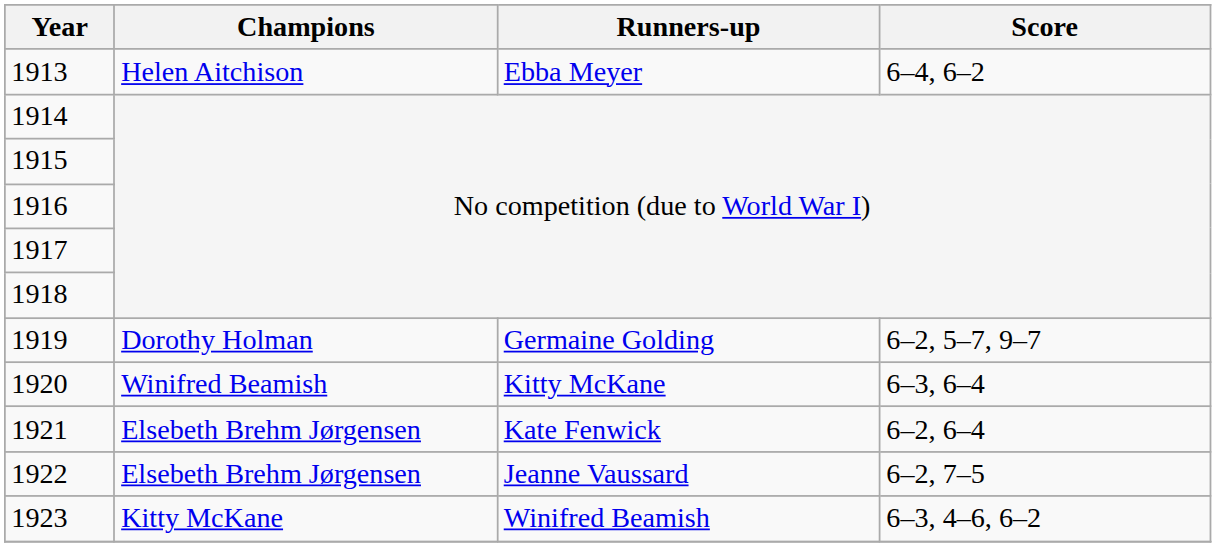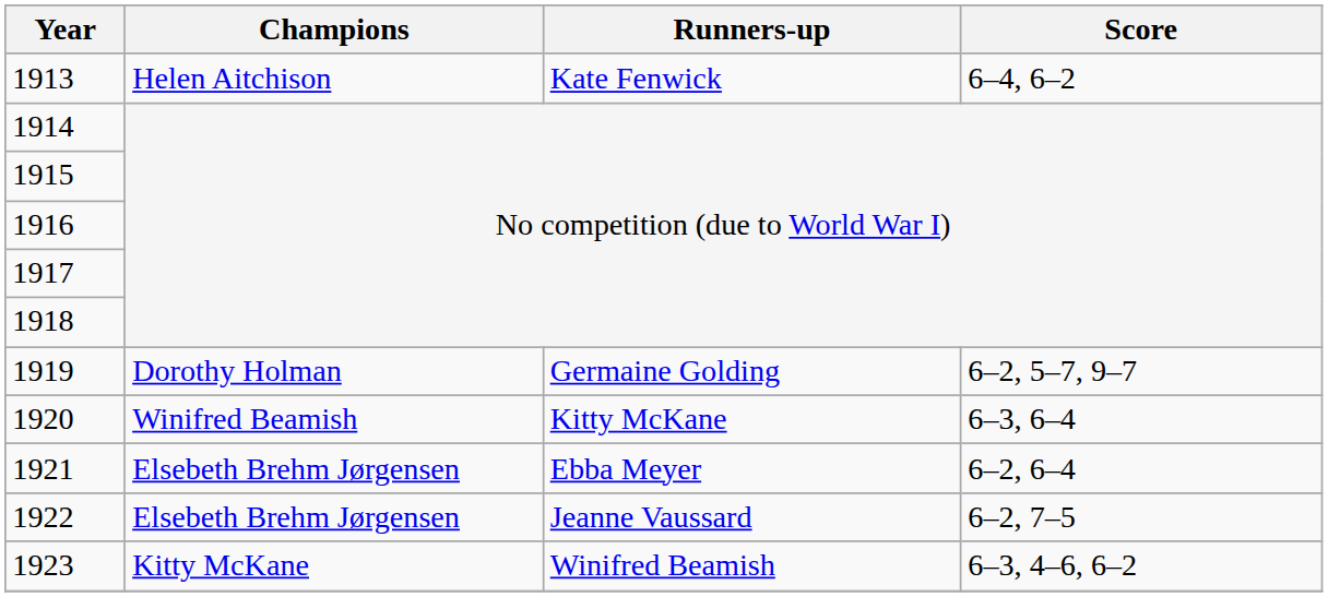1913 | Runners-up: Ebba Meyer -> Kate Fenwick
1921 | Runners-up: Kate Fenwick -> Ebba Meyer
